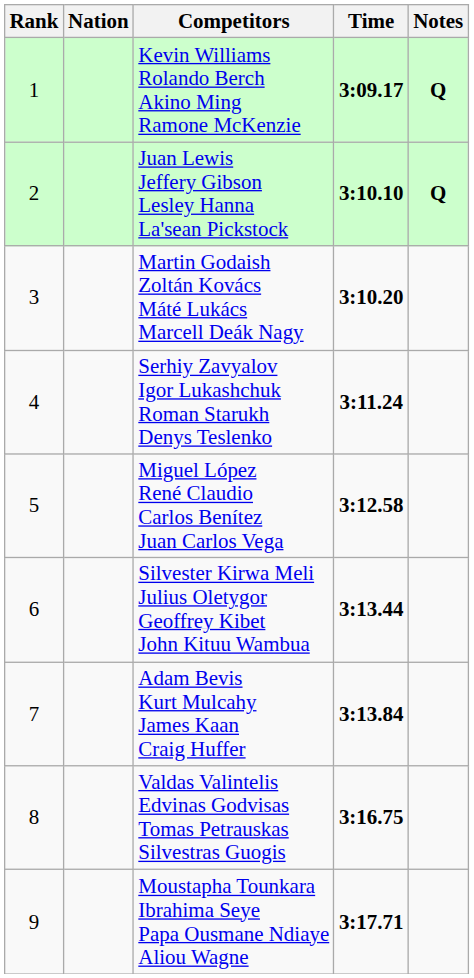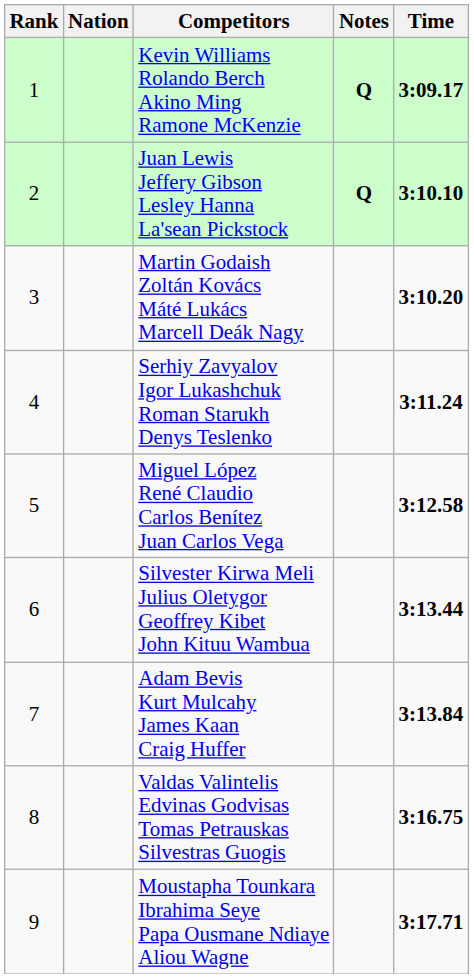columns swapped: Time <-> Notes
